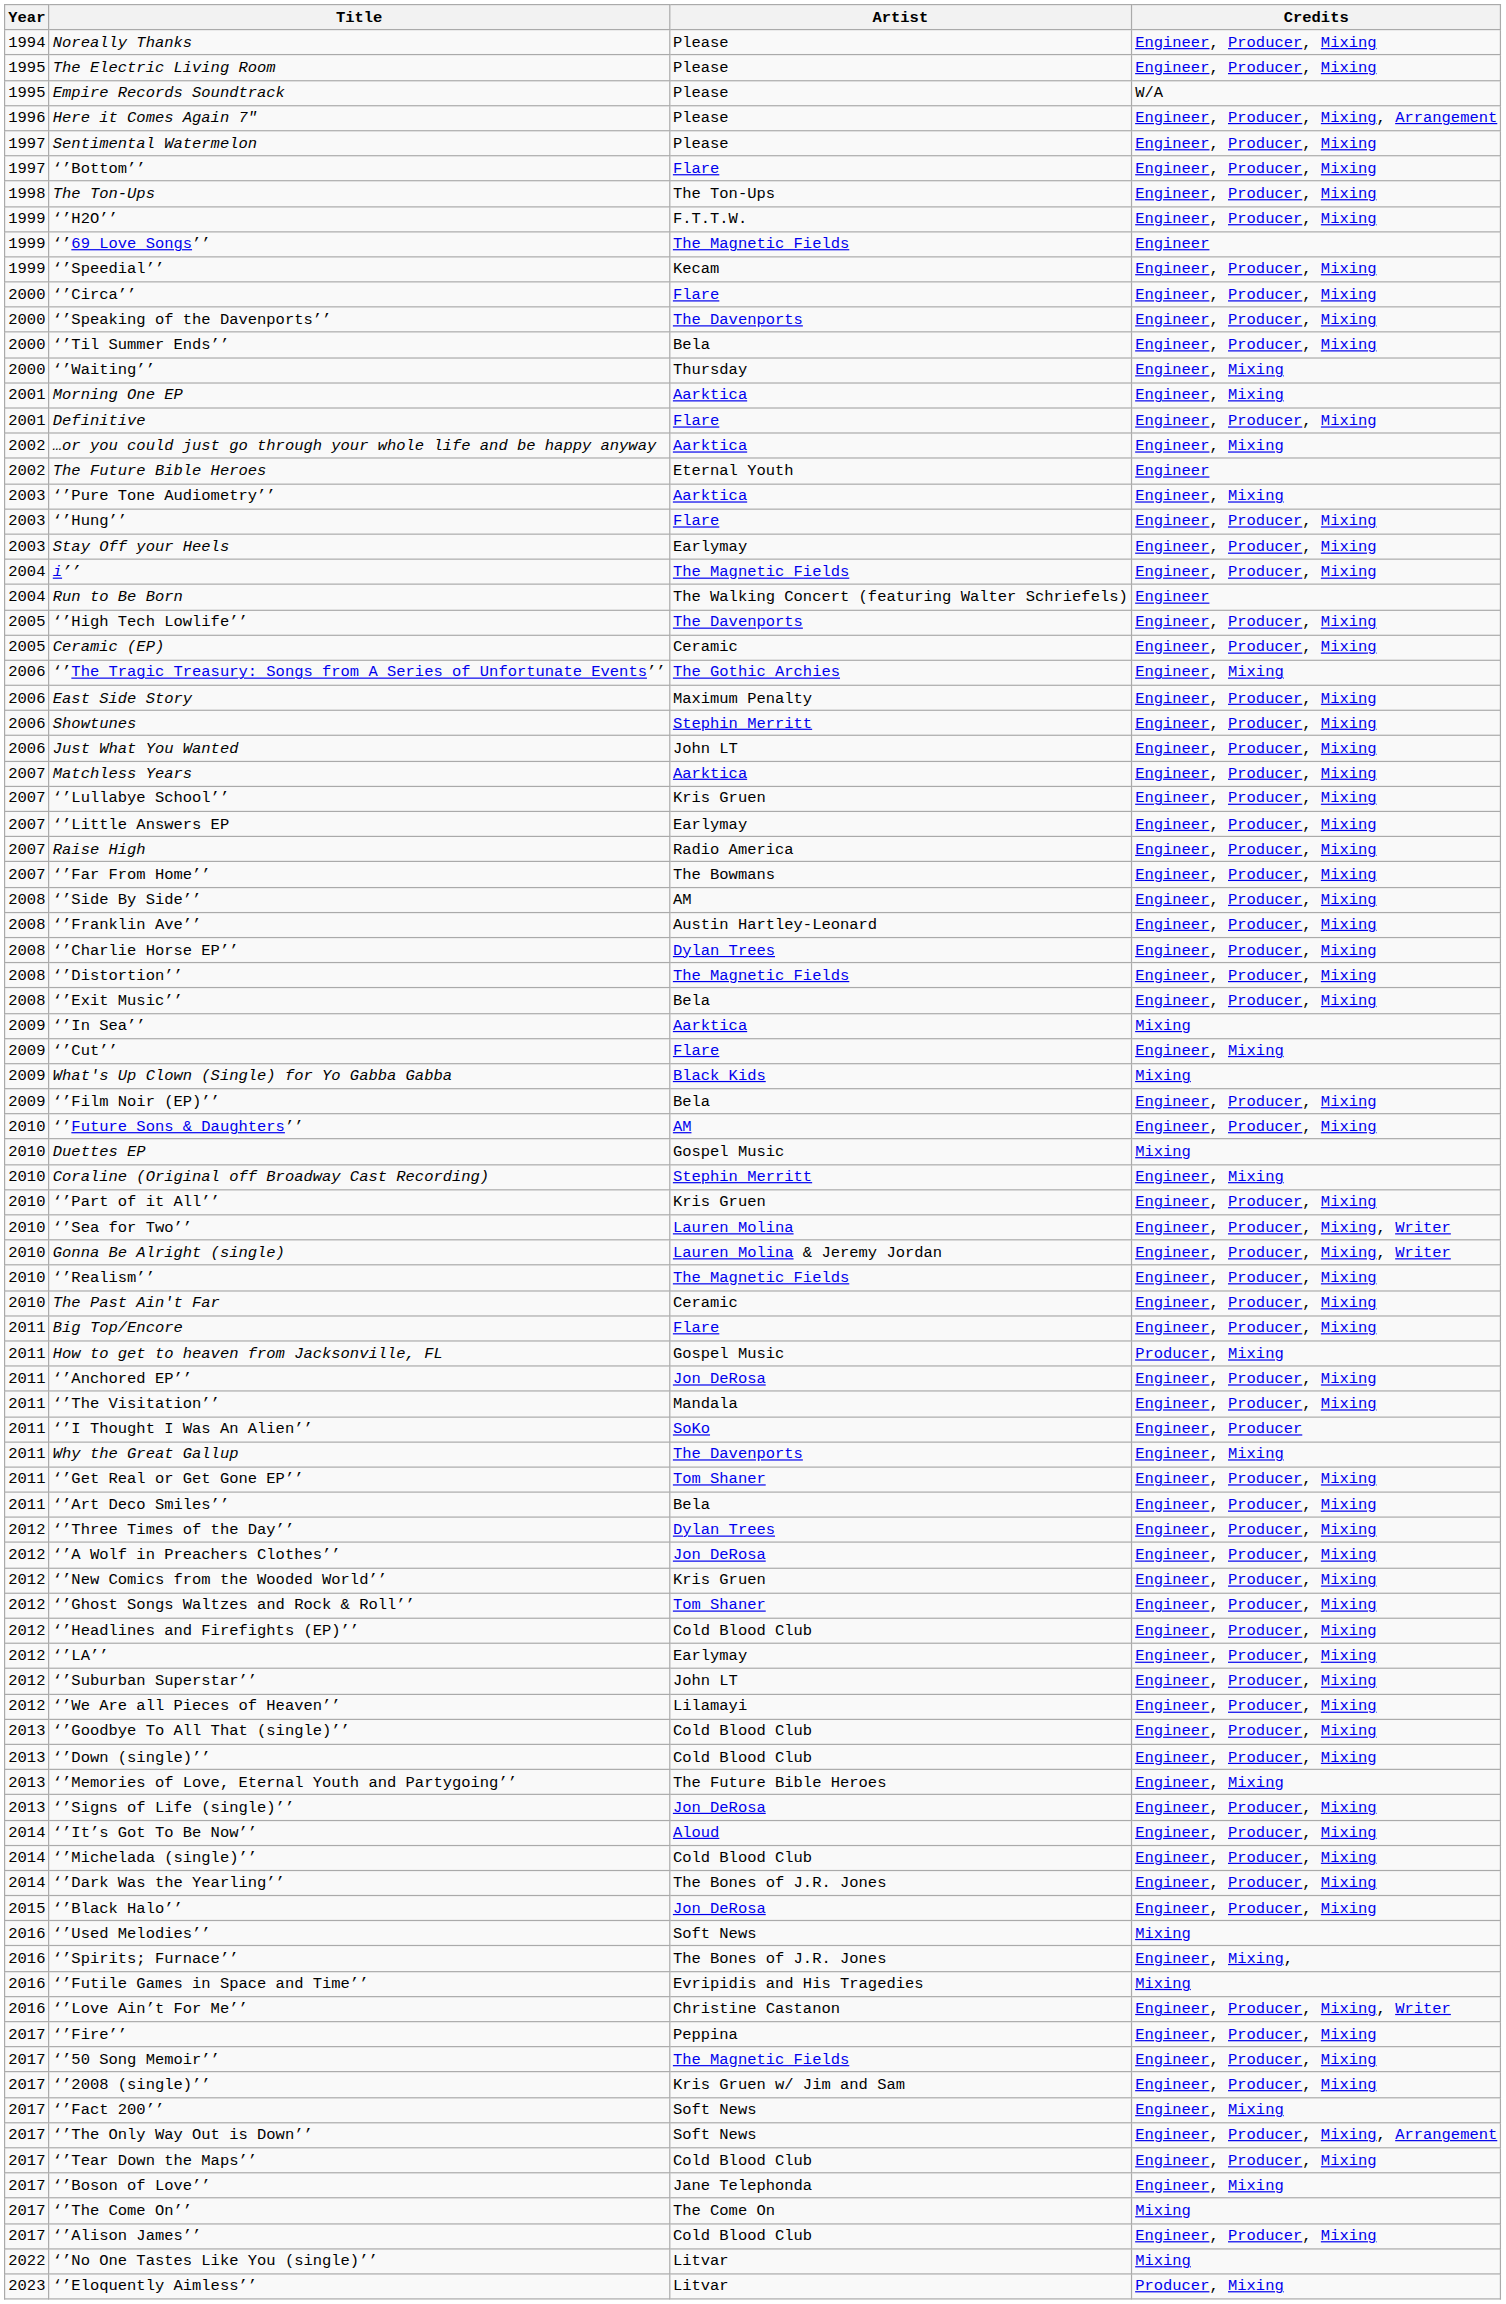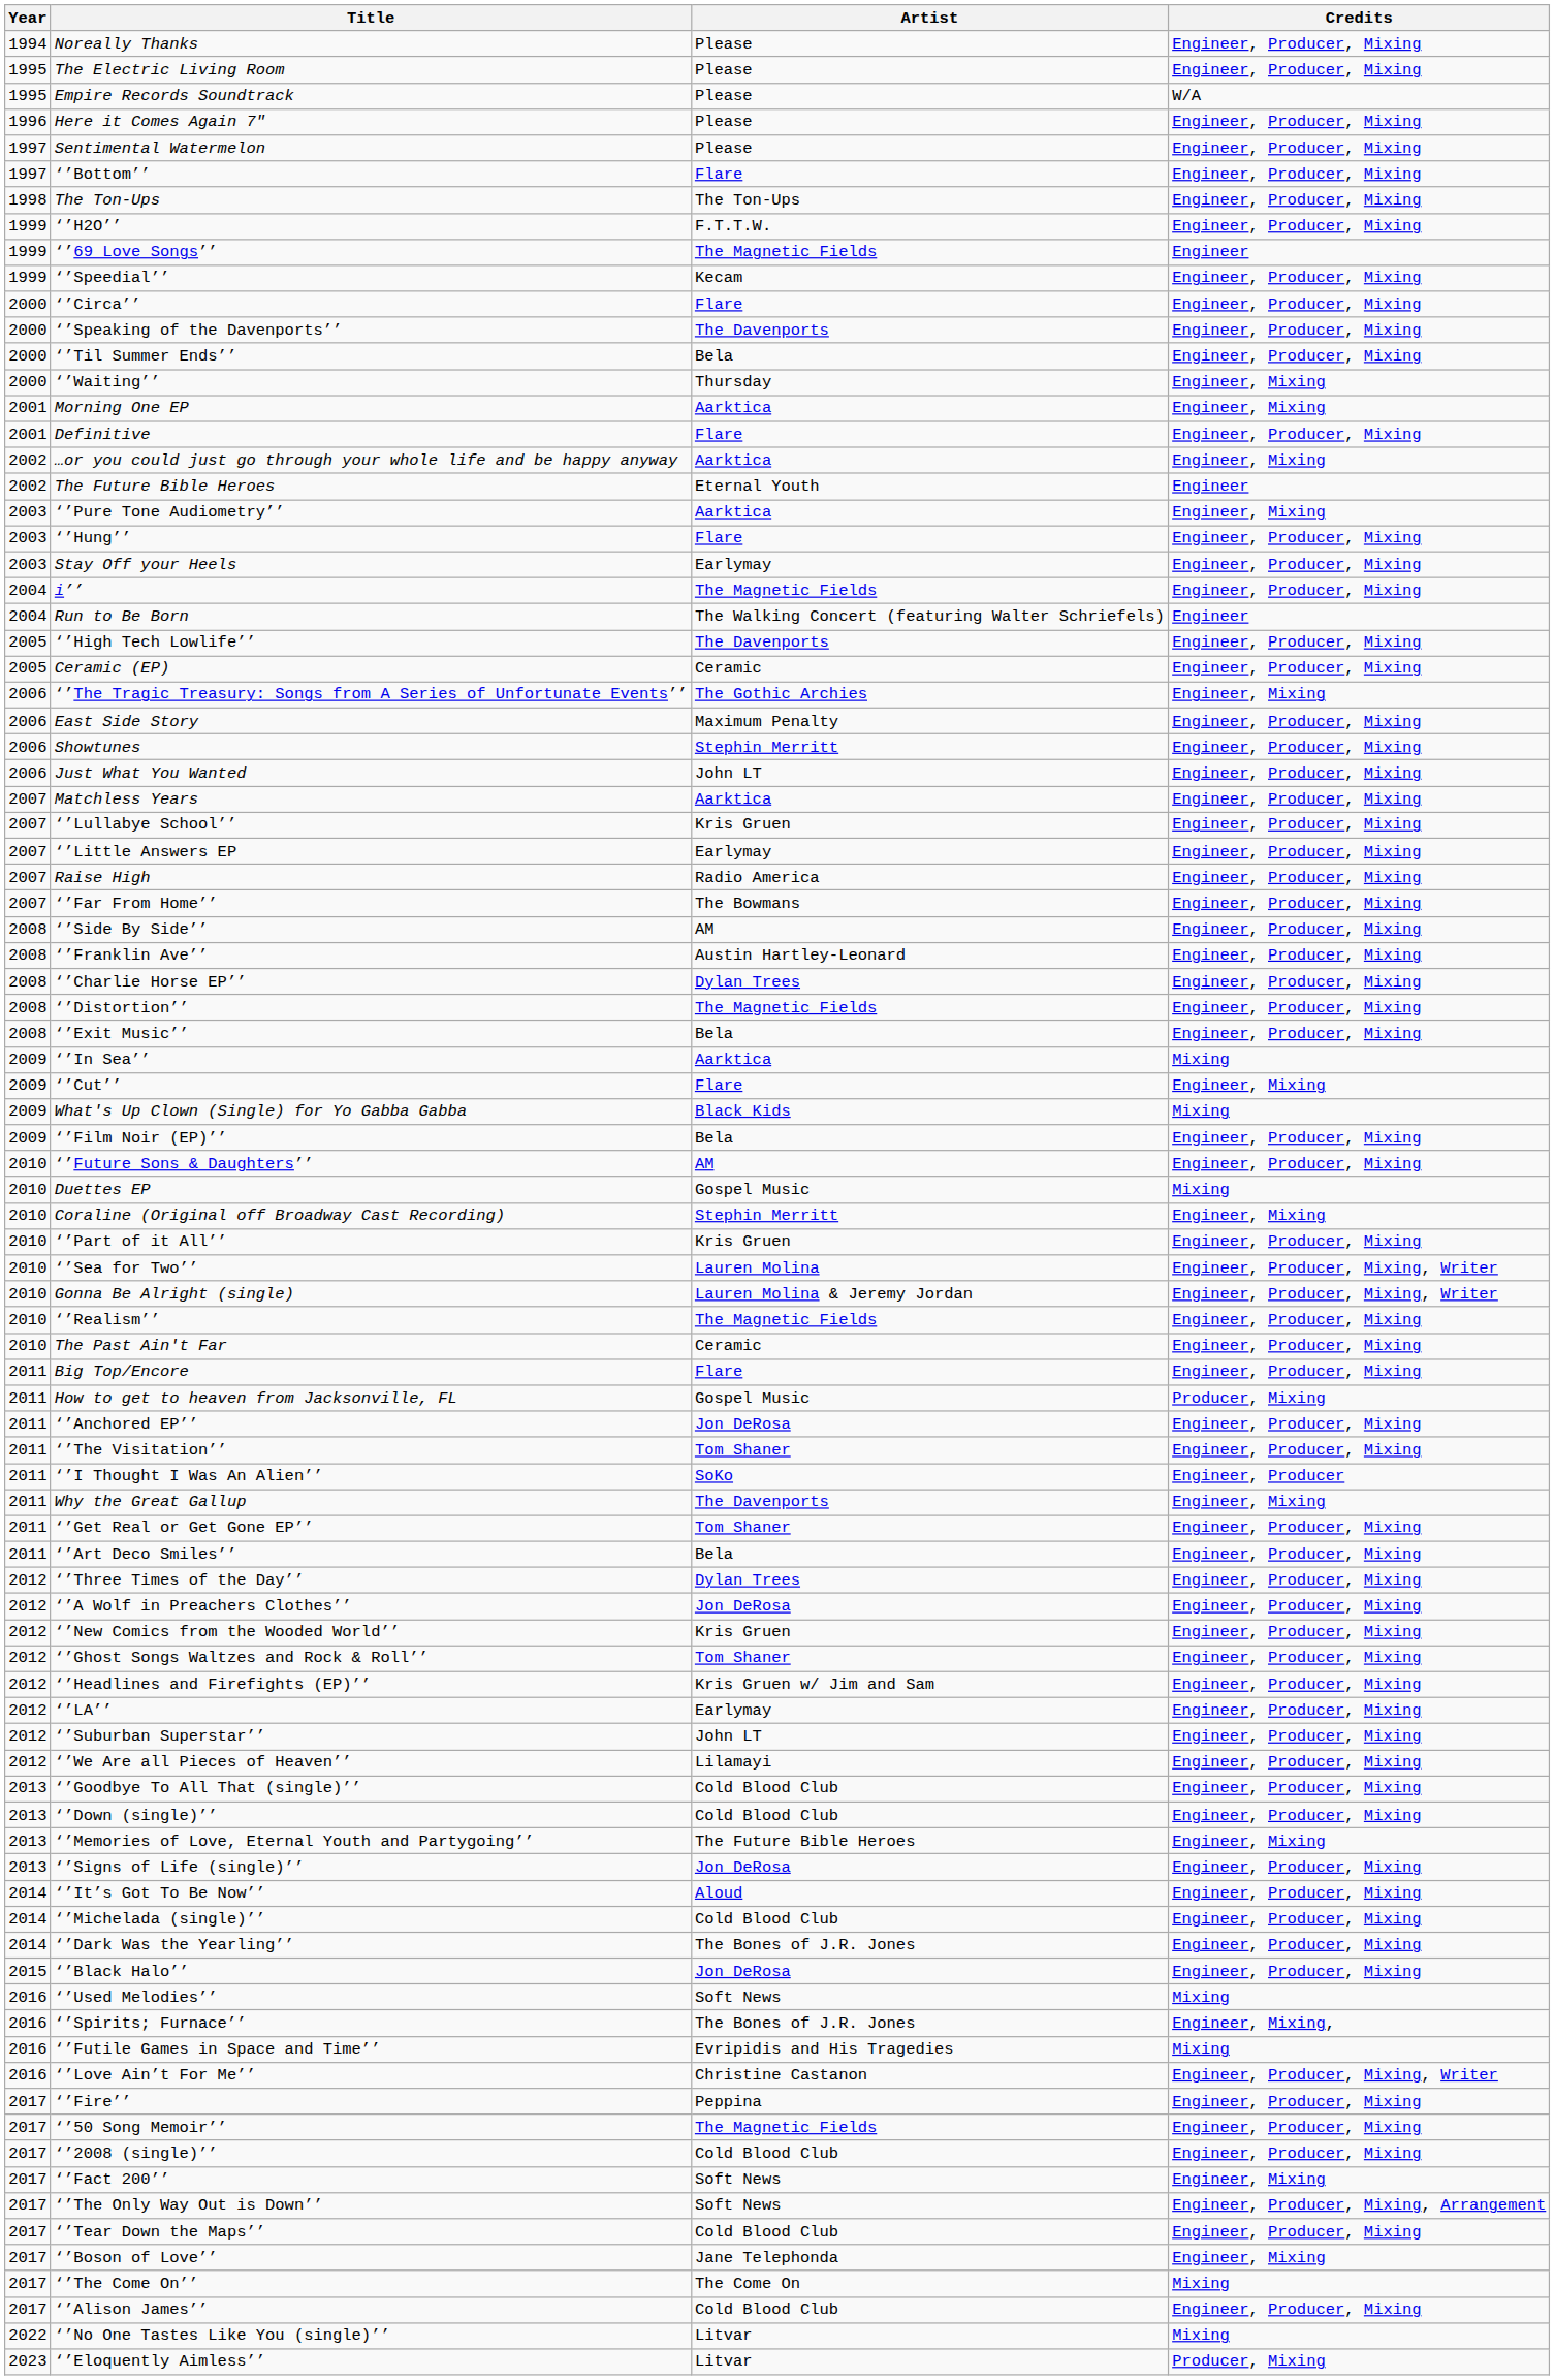Here it Comes Again 7" | Credits: Engineer, Producer, Mixing, Arrangement -> Engineer, Producer, Mixing
‘’The Visitation’’ | Artist: Mandala -> Tom Shaner
‘’Headlines and Firefights (EP)’’ | Artist: Cold Blood Club -> Kris Gruen w/ Jim and Sam
‘’2008 (single)’’ | Artist: Kris Gruen w/ Jim and Sam -> Cold Blood Club
